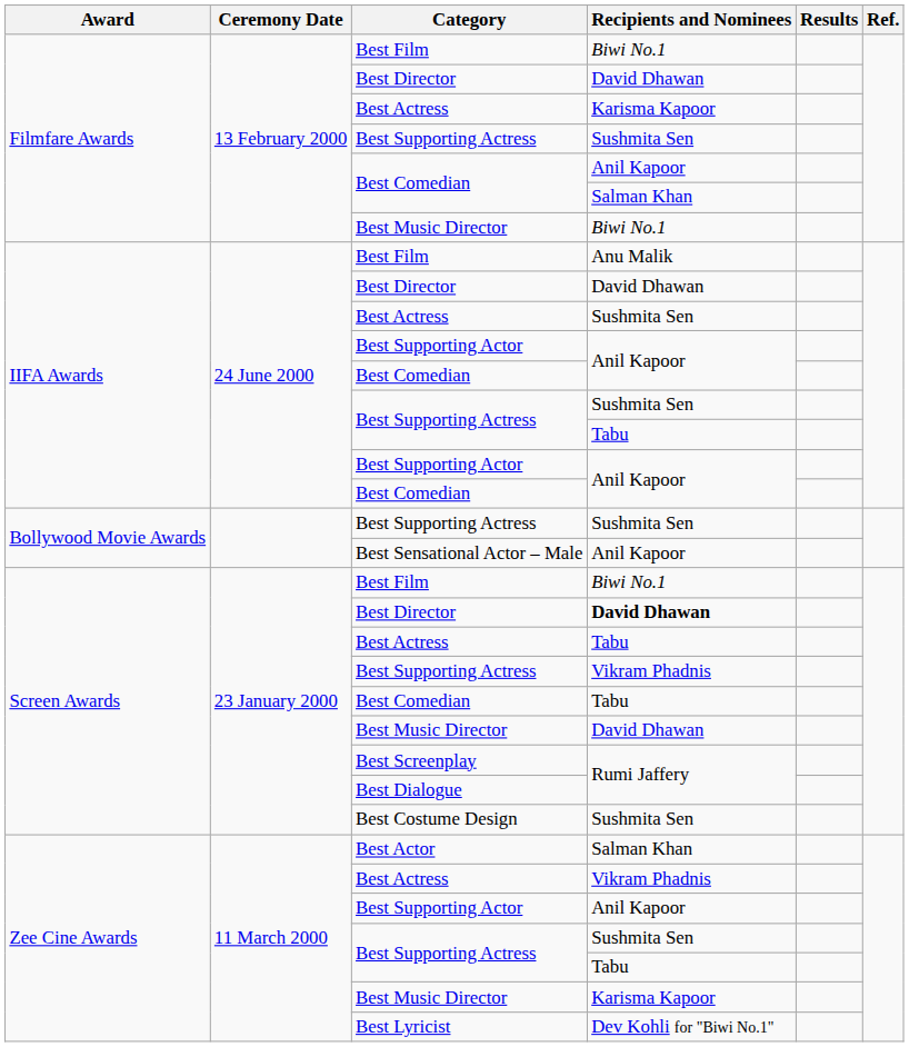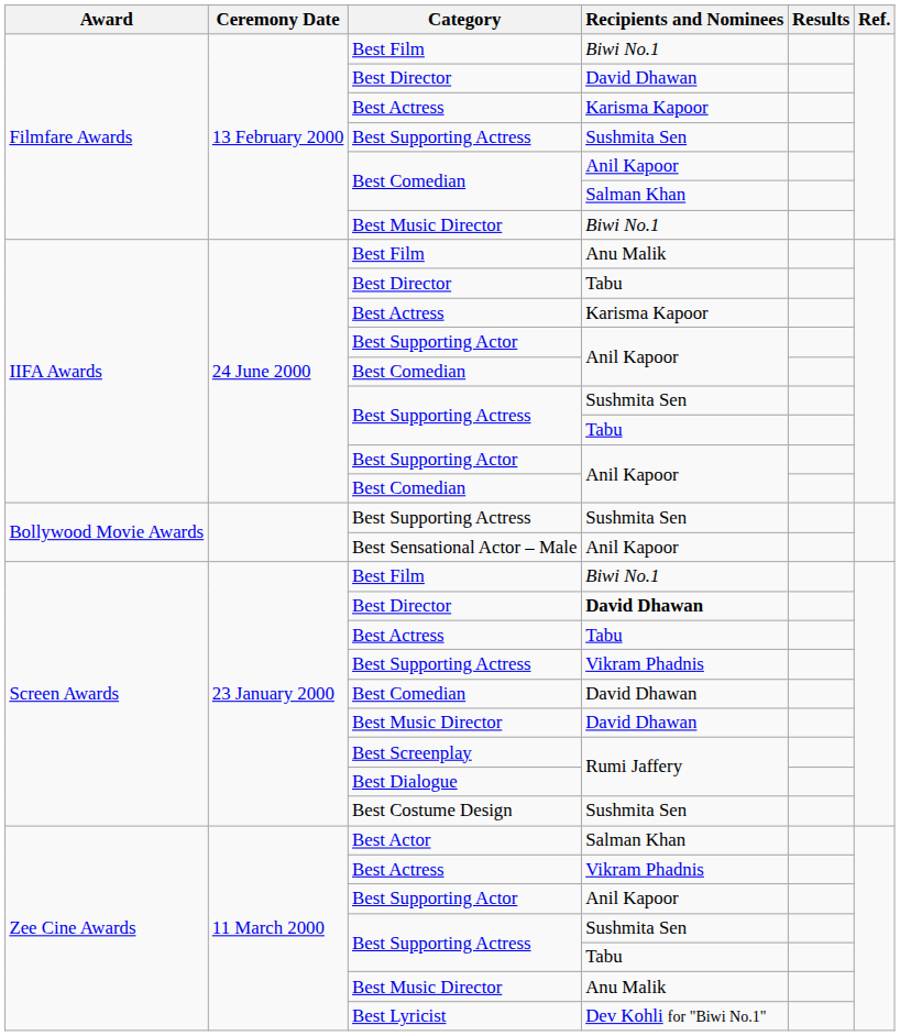IIFA Awards / Best Director | Recipients and Nominees: David Dhawan -> Tabu
IIFA Awards / Best Actress | Recipients and Nominees: Sushmita Sen -> Karisma Kapoor
Screen Awards / Best Comedian | Recipients and Nominees: Tabu -> David Dhawan
Zee Cine Awards / Best Music Director | Recipients and Nominees: Karisma Kapoor -> Anu Malik
